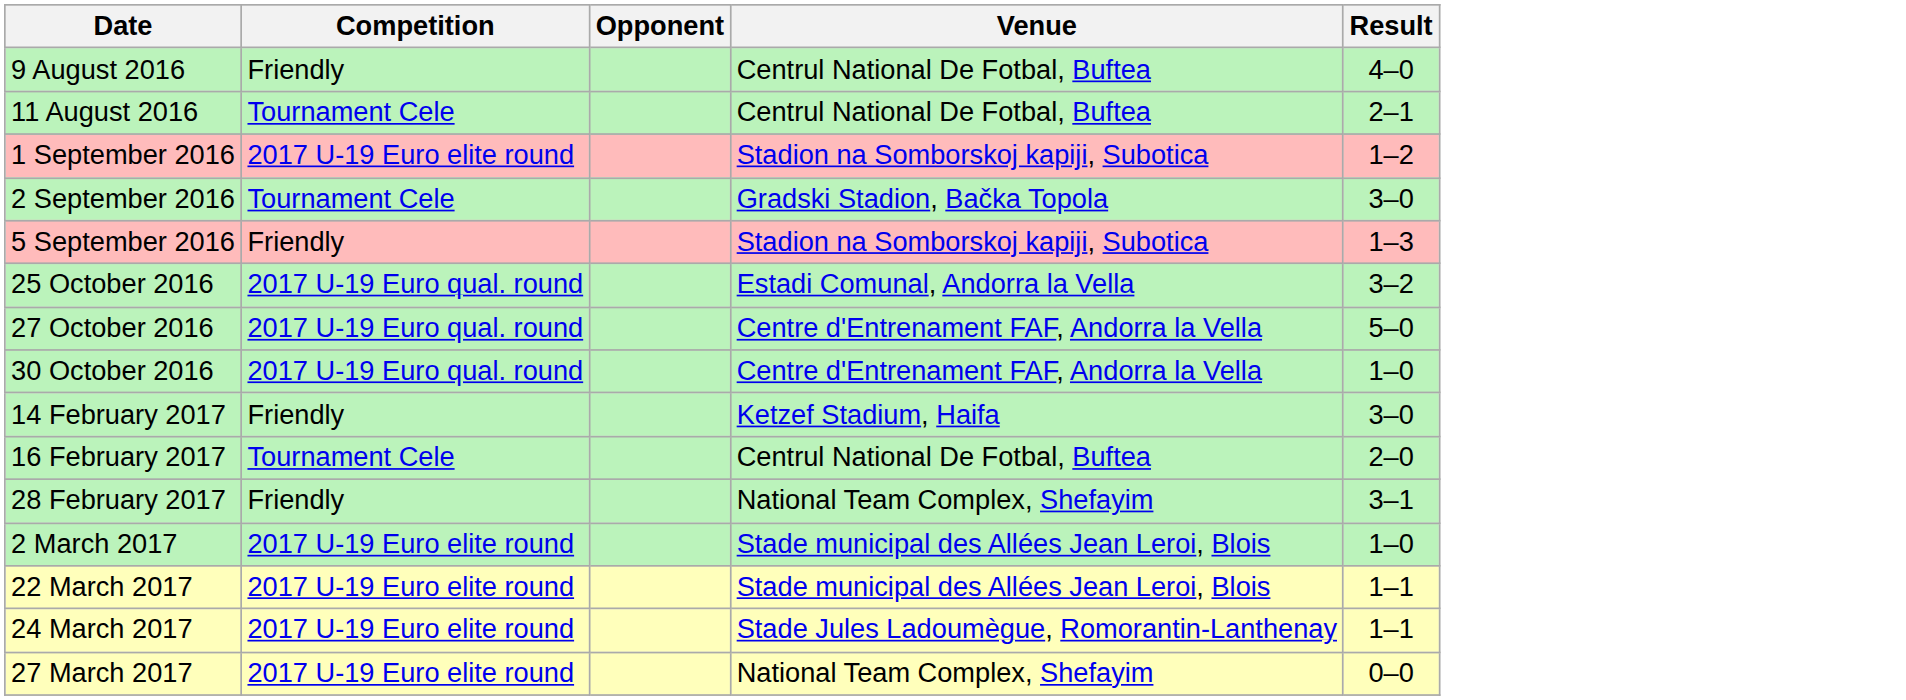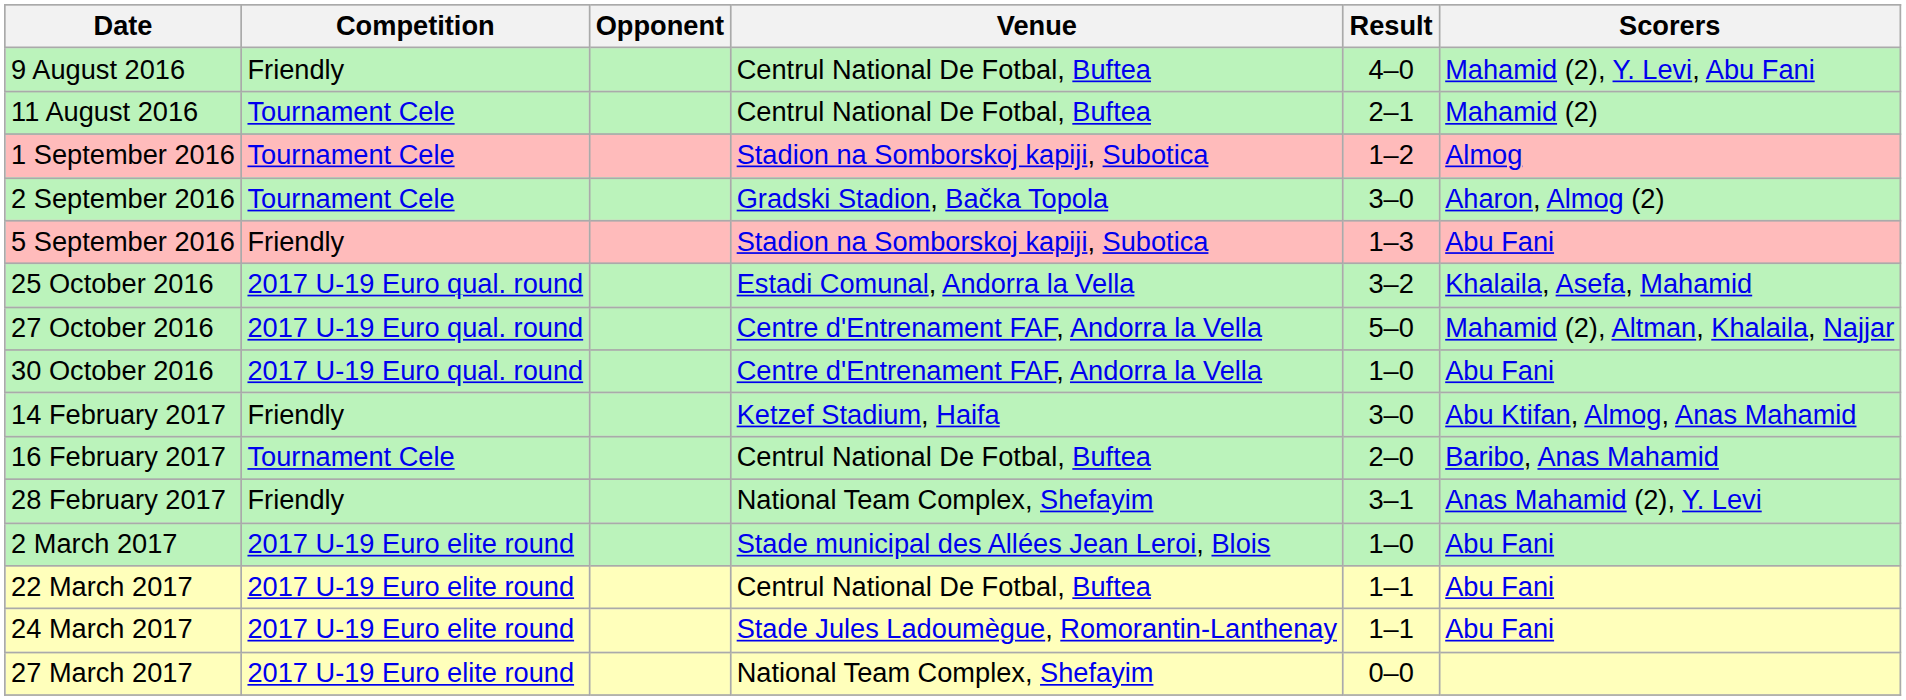+ column: Scorers | Mahamid (2), Y. Levi, Abu Fani | Mahamid (2) | Almog | Aharon, Almog (2) | Abu Fani | Khalaila, Asefa, Mahamid | Mahamid (2), Altman, Khalaila, Najjar | Abu Fani | Abu Ktifan, Almog, Anas Mahamid | Baribo, Anas Mahamid | Anas Mahamid (2), Y. Levi | Abu Fani | Abu Fani | Abu Fani
1 September 2016 | Competition: 2017 U-19 Euro elite round -> Tournament Cele
22 March 2017 | Venue: Stade municipal des Allées Jean Leroi, Blois -> Centrul National De Fotbal, Buftea
